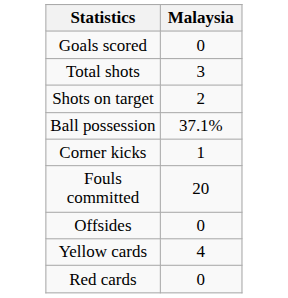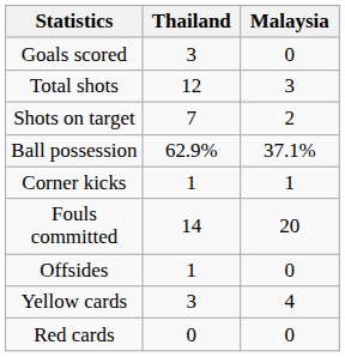+ column: Thailand | 3 | 12 | 7 | 62.9% | 1 | 14 | 1 | 3 | 0
